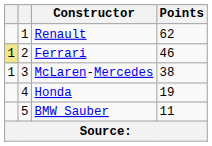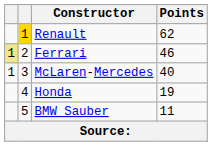Renault | column 2: no background -> gold background
McLaren-Mercedes | Points: 38 -> 40
